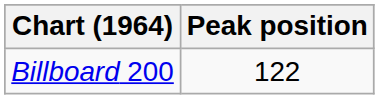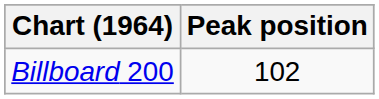Billboard 200 | Peak position: 122 -> 102
